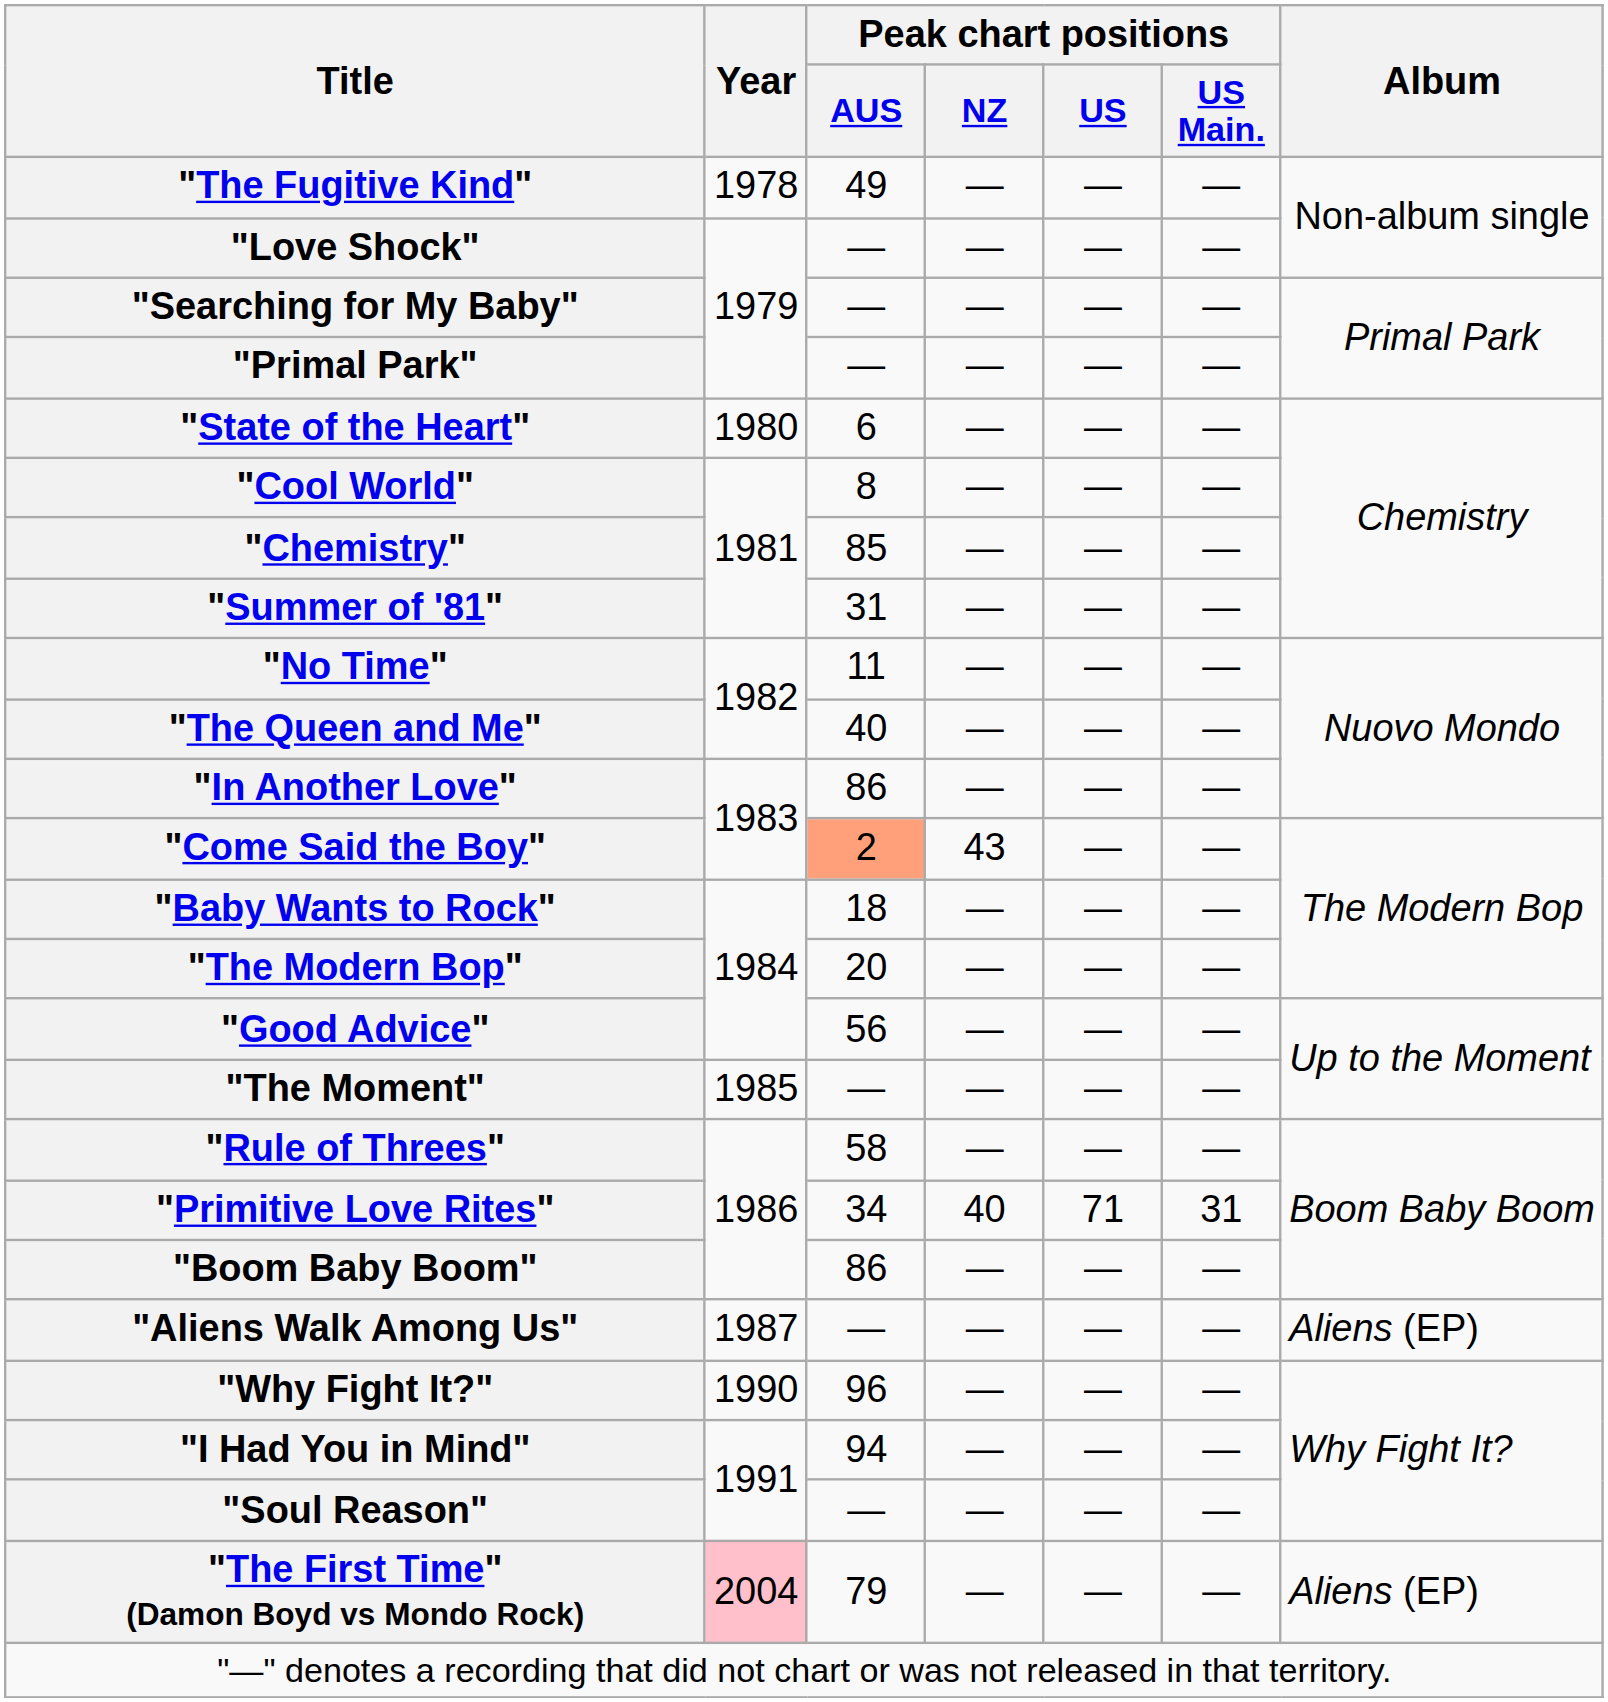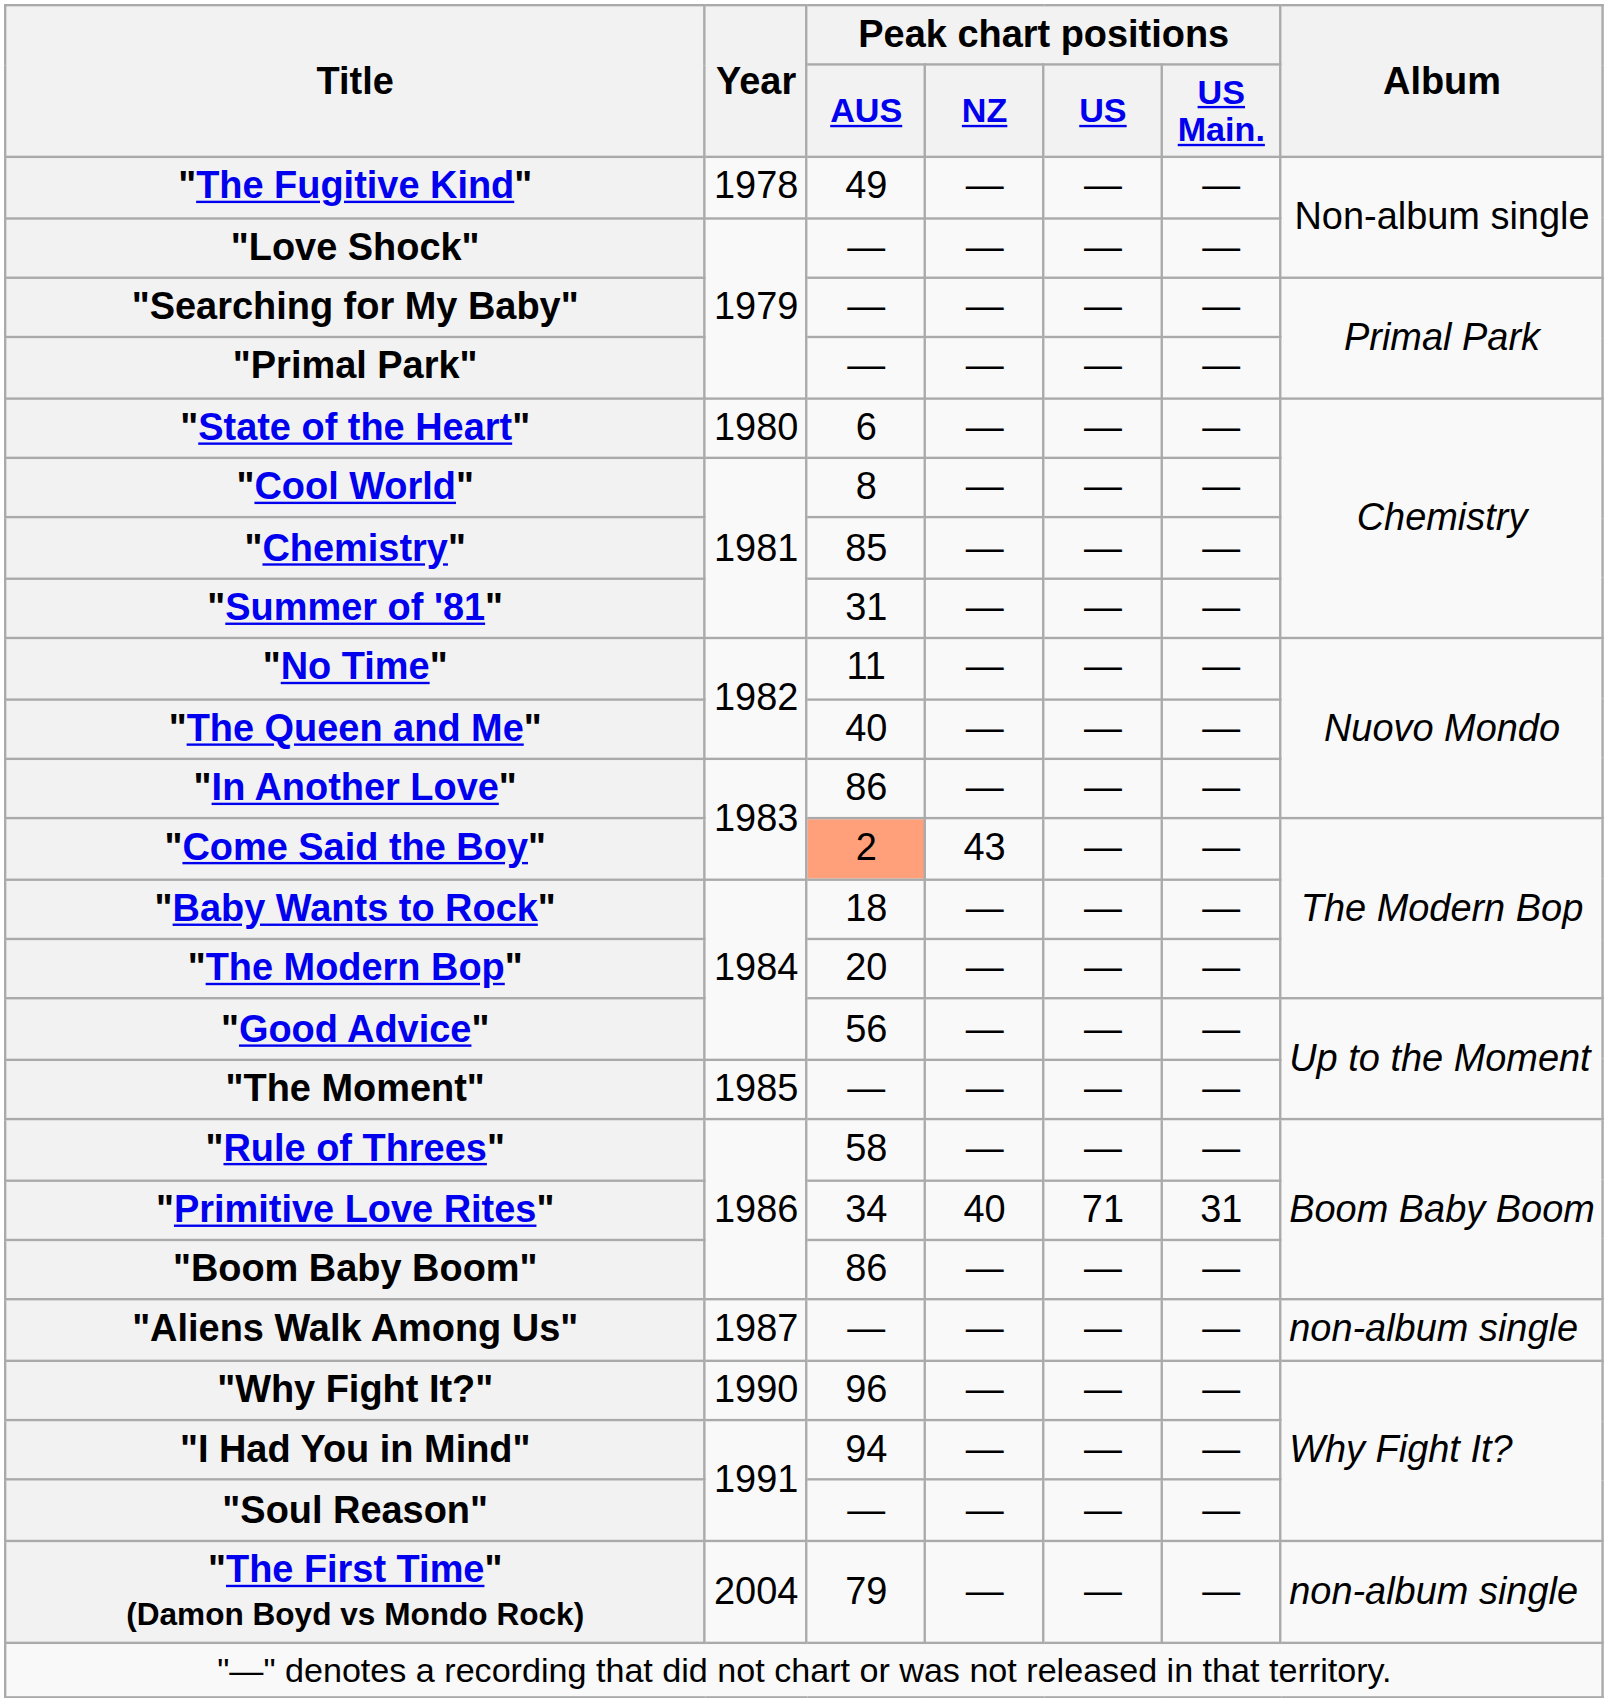"Aliens Walk Among Us" | Album: Aliens (EP) -> non-album single
"The First Time" (Damon Boyd vs Mondo Rock) | Year: pink background -> no background
"The First Time" (Damon Boyd vs Mondo Rock) | Album: Aliens (EP) -> non-album single
